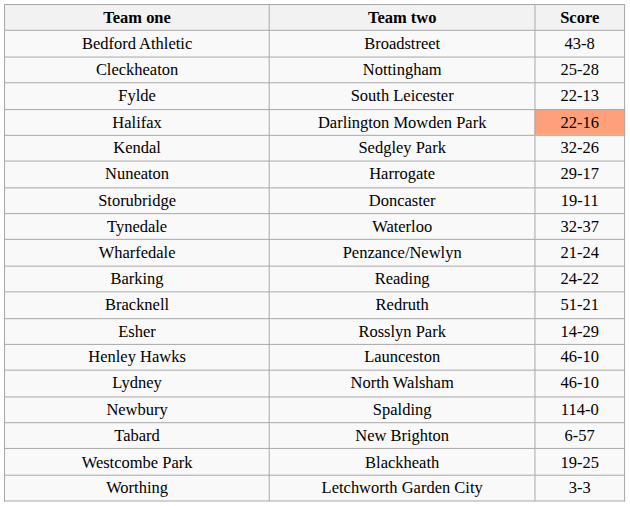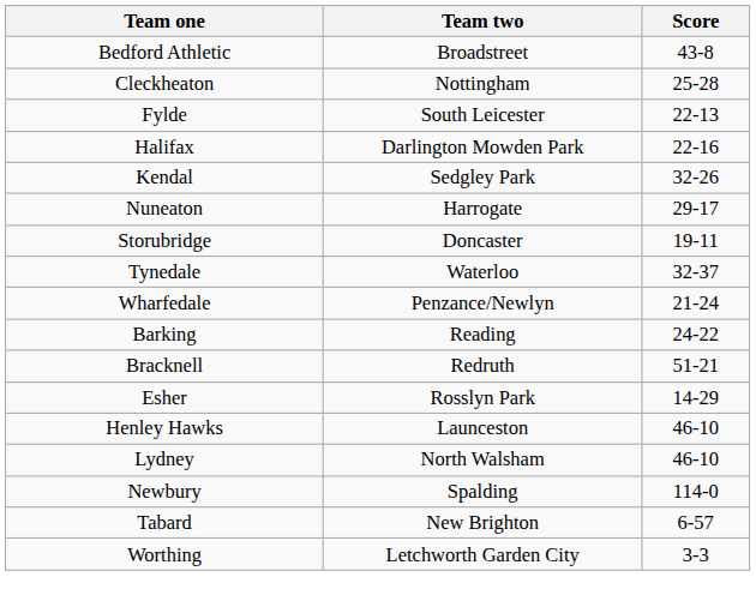Halifax | Score: lightsalmon background -> no background
- row: Westcombe Park | Blackheath | 19-25
